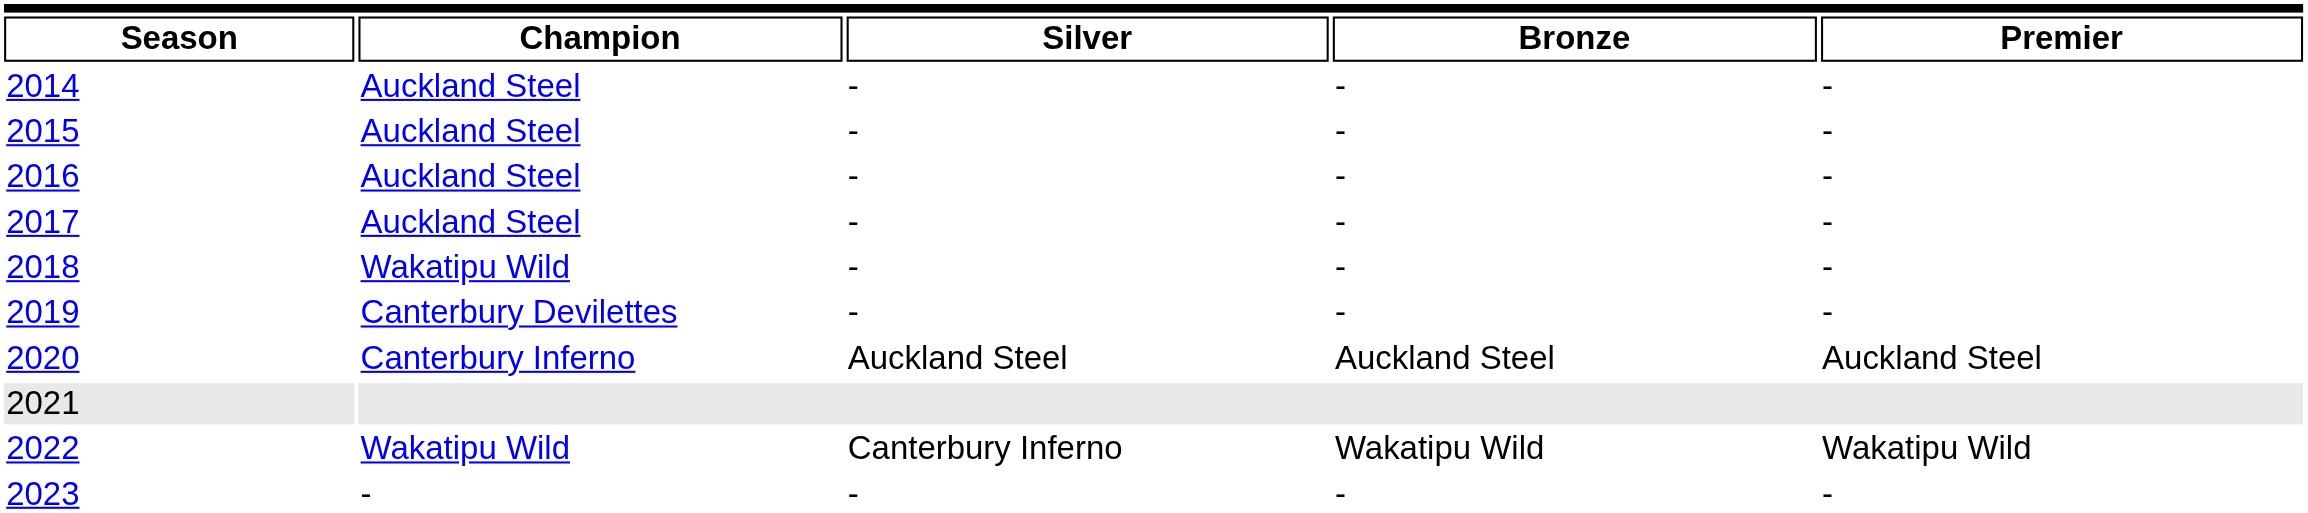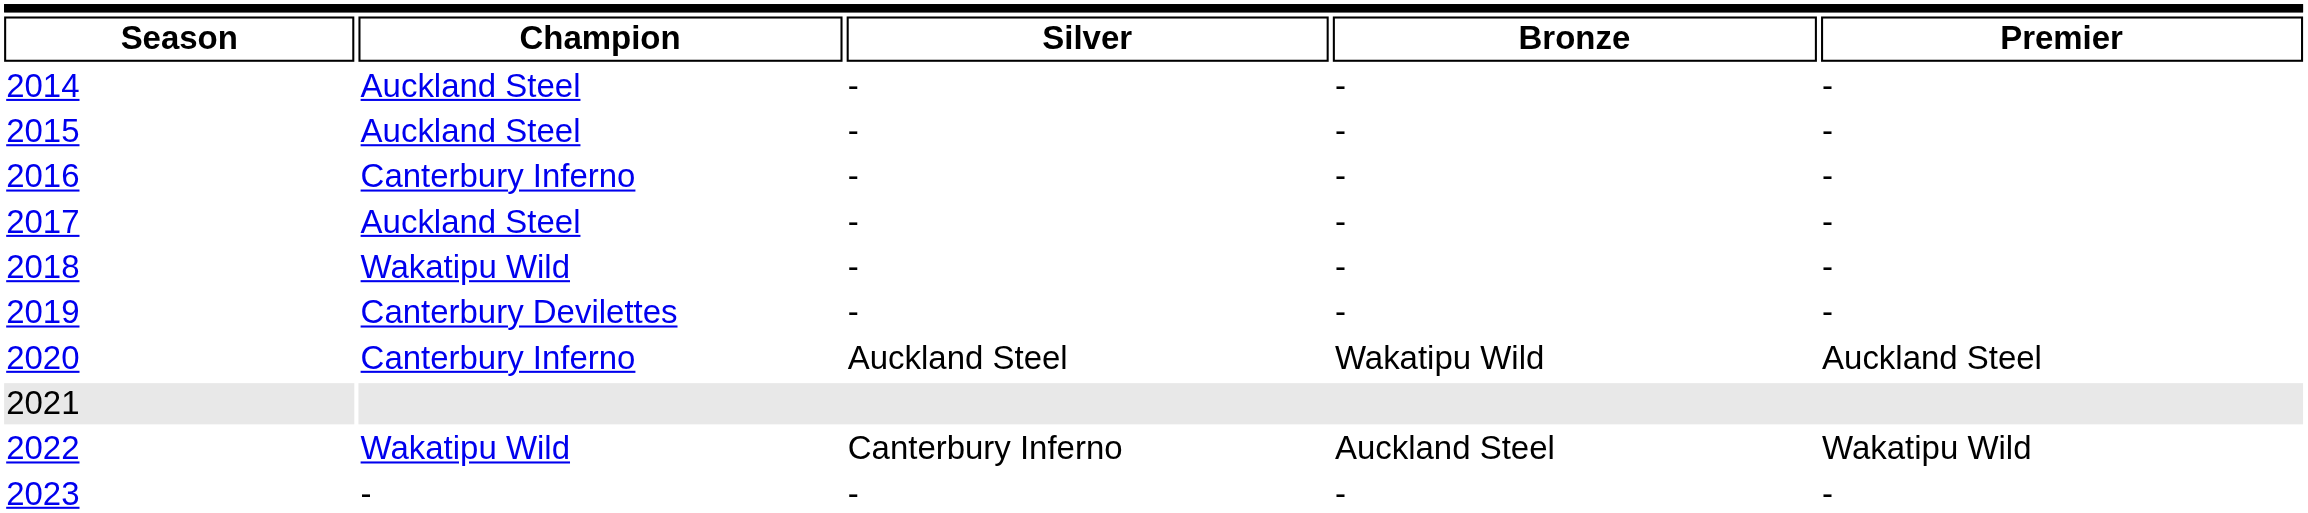2016 | Champion: Auckland Steel -> Canterbury Inferno
2020 | Bronze: Auckland Steel -> Wakatipu Wild
2022 | Bronze: Wakatipu Wild -> Auckland Steel
